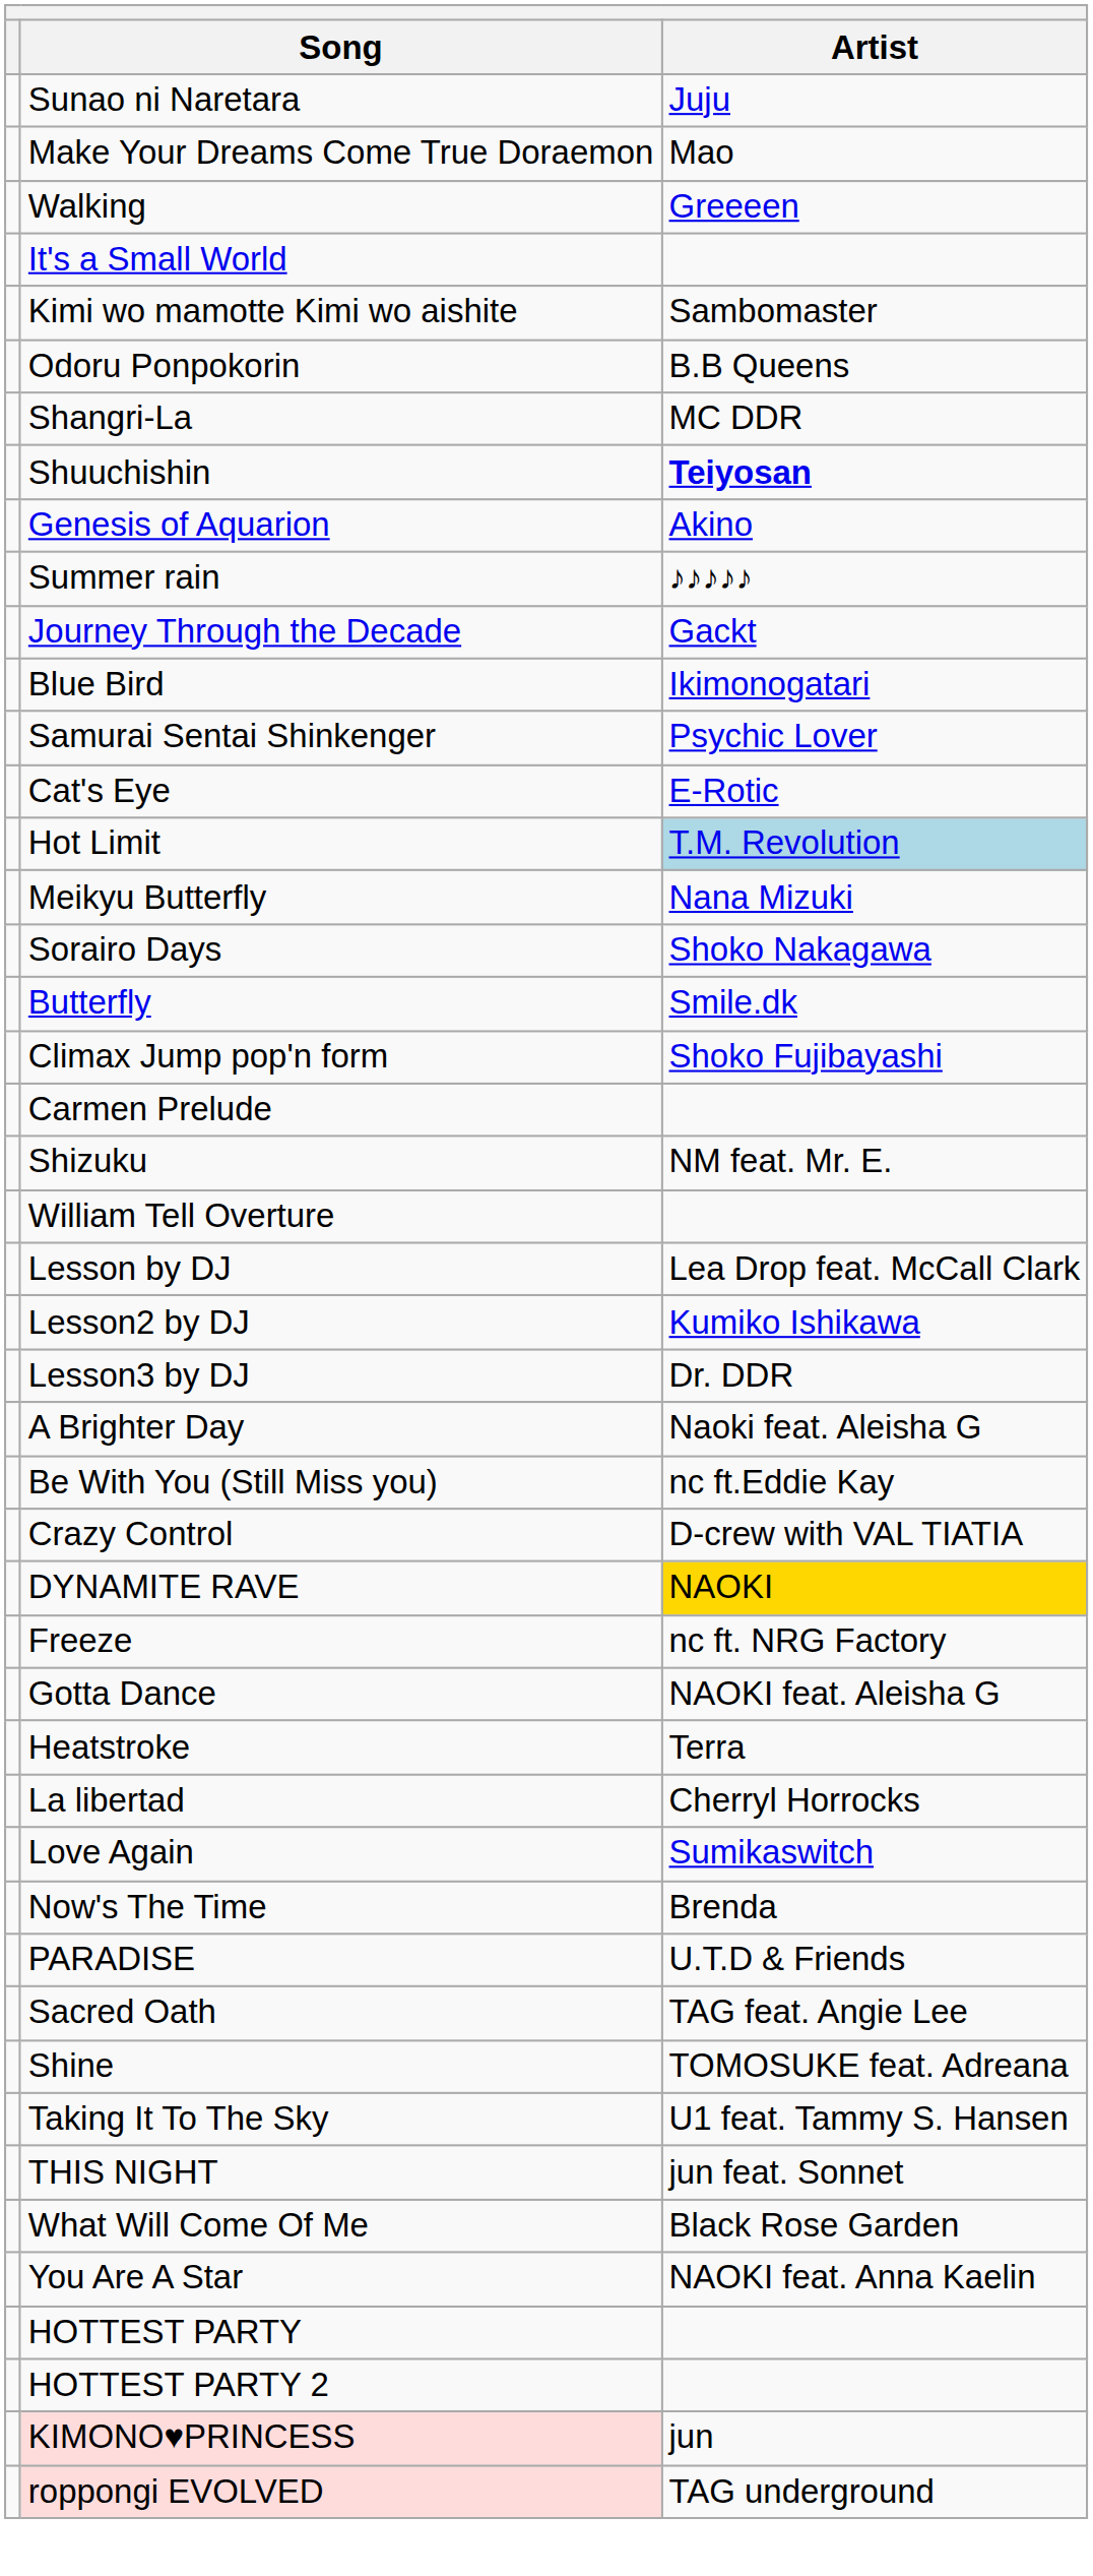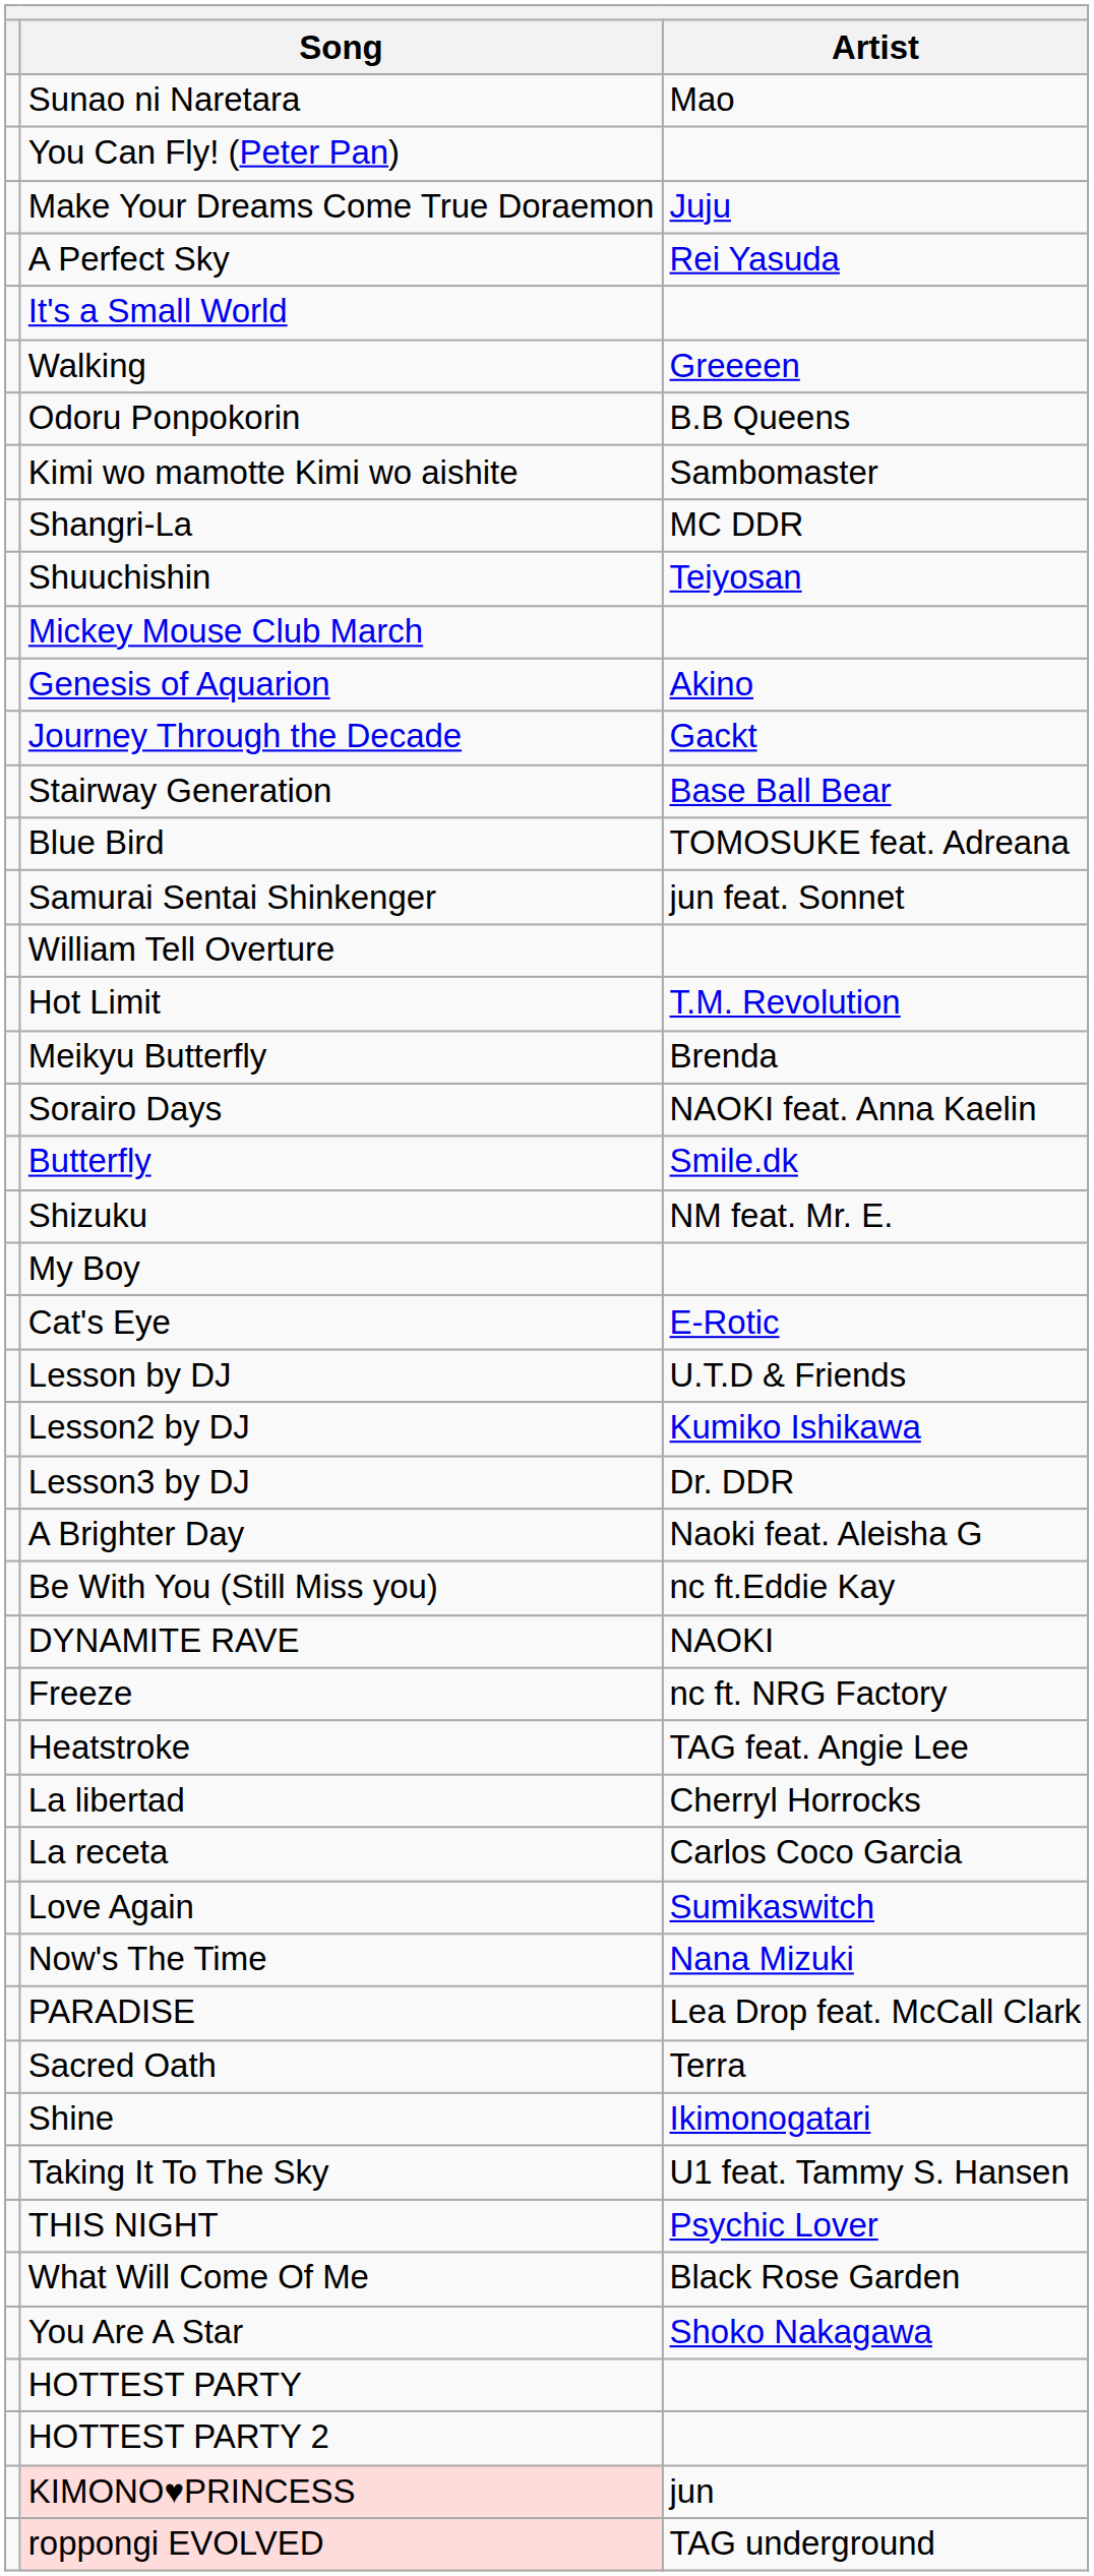Sunao ni Naretara | Artist: Juju -> Mao
+ row: You Can Fly! (Peter Pan)
Make Your Dreams Come True Doraemon | Artist: Mao -> Juju
+ row: A Perfect Sky | Rei Yasuda
rows swapped: Walking <-> It's a Small World
rows swapped: Kimi wo mamotte Kimi wo aishite <-> Odoru Ponpokorin
Shuuchishin | Artist: bold -> normal
+ row: Mickey Mouse Club March
- row: Summer rain | ♪♪♪♪♪
+ row: Stairway Generation | Base Ball Bear
Blue Bird | Artist: Ikimonogatari -> TOMOSUKE feat. Adreana
Samurai Sentai Shinkenger | Artist: Psychic Lover -> jun feat. Sonnet
rows swapped: Cat's Eye <-> William Tell Overture
Hot Limit | Artist: lightblue background -> no background
Meikyu Butterfly | Artist: Nana Mizuki -> Brenda
Sorairo Days | Artist: Shoko Nakagawa -> NAOKI feat. Anna Kaelin
- row: Climax Jump pop'n form | Shoko Fujibayashi
- row: Carmen Prelude
+ row: My Boy
Lesson by DJ | Artist: Lea Drop feat. McCall Clark -> U.T.D & Friends
- row: Crazy Control | D-crew with VAL TIATIA
DYNAMITE RAVE | Artist: gold background -> no background
- row: Gotta Dance | NAOKI feat. Aleisha G
Heatstroke | Artist: Terra -> TAG feat. Angie Lee
+ row: La receta | Carlos Coco Garcia
Now's The Time | Artist: Brenda -> Nana Mizuki
PARADISE | Artist: U.T.D & Friends -> Lea Drop feat. McCall Clark
Sacred Oath | Artist: TAG feat. Angie Lee -> Terra
Shine | Artist: TOMOSUKE feat. Adreana -> Ikimonogatari
THIS NIGHT | Artist: jun feat. Sonnet -> Psychic Lover
You Are A Star | Artist: NAOKI feat. Anna Kaelin -> Shoko Nakagawa
